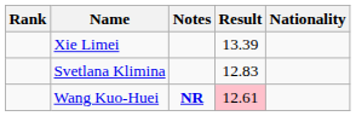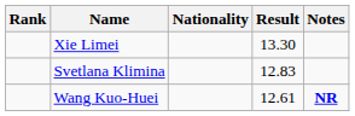columns swapped: Nationality <-> Notes
Xie Limei | Result: 13.39 -> 13.30
Wang Kuo-Huei | Result: pink background -> no background
